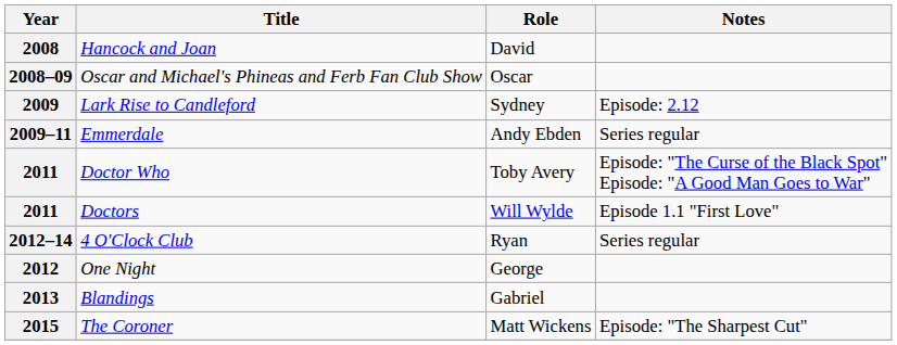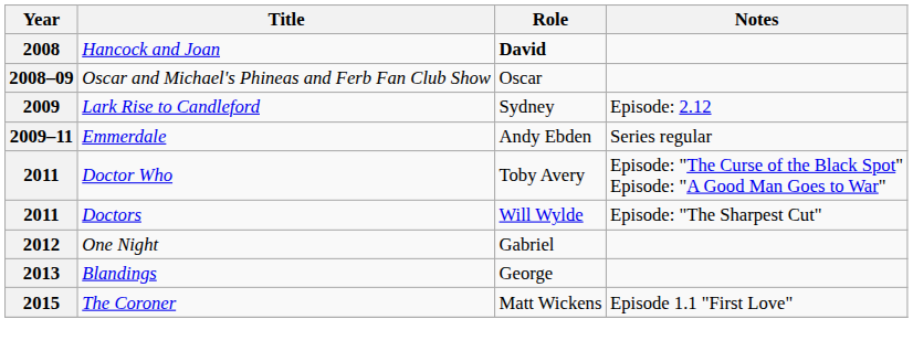2008 | Role: normal -> bold
2011 / Doctors | Notes: Episode 1.1 "First Love" -> Episode: "The Sharpest Cut"
- row: 2012–14 | 4 O'Clock Club | Ryan | Series regular
2012 | Role: George -> Gabriel
2013 | Role: Gabriel -> George
2015 | Notes: Episode: "The Sharpest Cut" -> Episode 1.1 "First Love"
